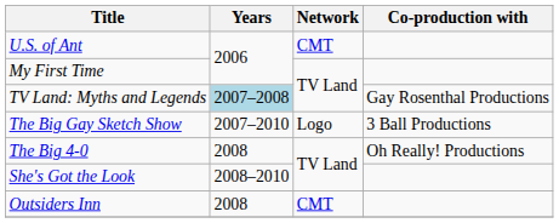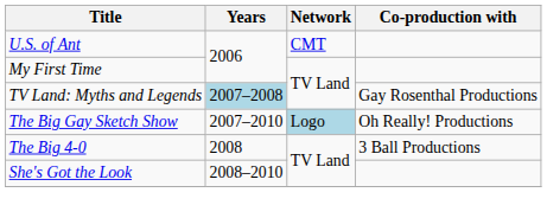The Big Gay Sketch Show | Network: no background -> lightblue background
The Big Gay Sketch Show | Co-production with: 3 Ball Productions -> Oh Really! Productions
The Big 4-0 | Co-production with: Oh Really! Productions -> 3 Ball Productions
- row: Outsiders Inn | 2008 | CMT
